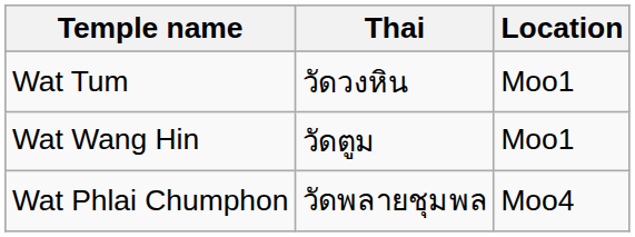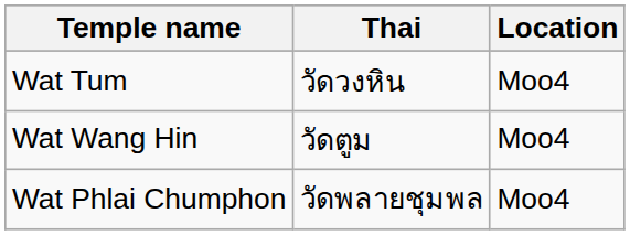Wat Tum | Location: Moo1 -> Moo4
Wat Wang Hin | Location: Moo1 -> Moo4
